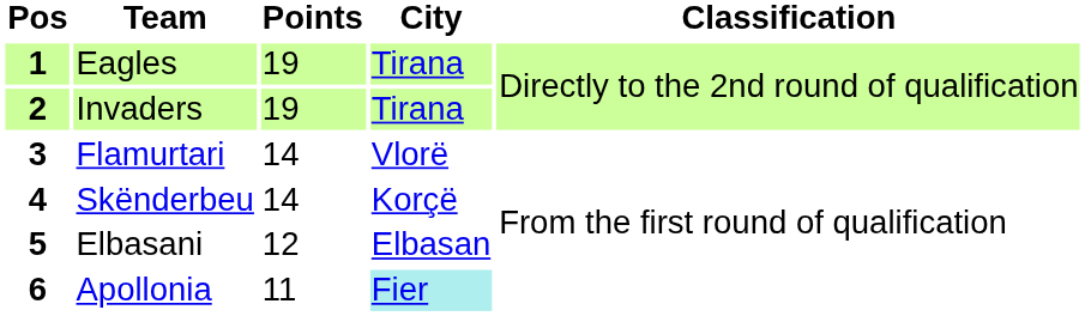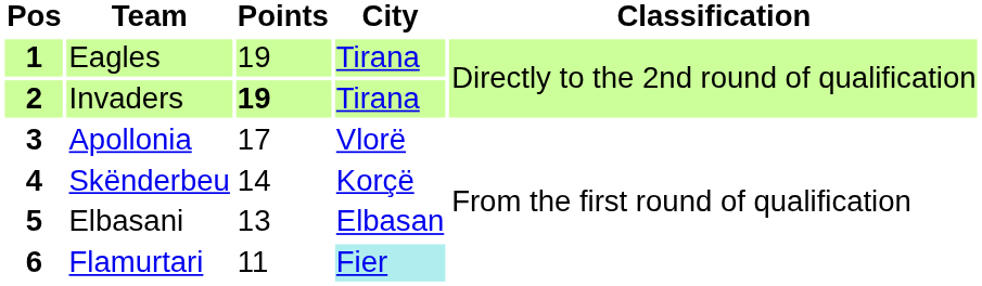2 | Points: normal -> bold
3 | Team: Flamurtari -> Apollonia
3 | Points: 14 -> 17
5 | Points: 12 -> 13
6 | Team: Apollonia -> Flamurtari
